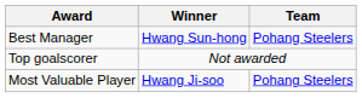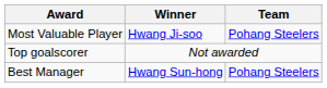rows swapped: Most Valuable Player <-> Best Manager
